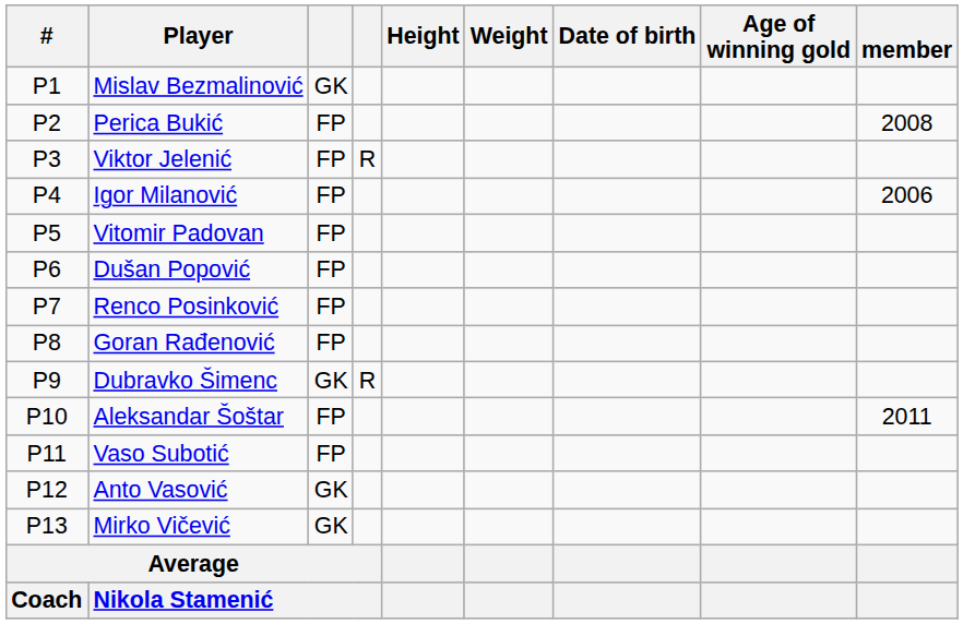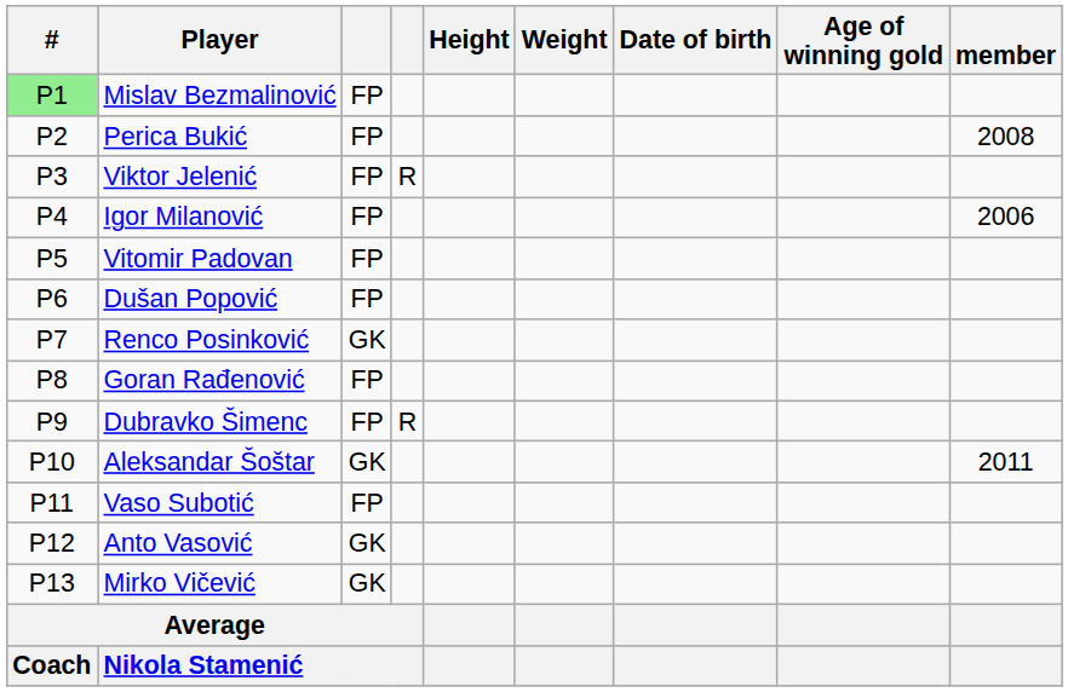Mislav Bezmalinović | #: no background -> lightgreen background
Mislav Bezmalinović | column 3: GK -> FP
Renco Posinković | column 3: FP -> GK
Dubravko Šimenc | column 3: GK -> FP
Aleksandar Šoštar | column 3: FP -> GK
